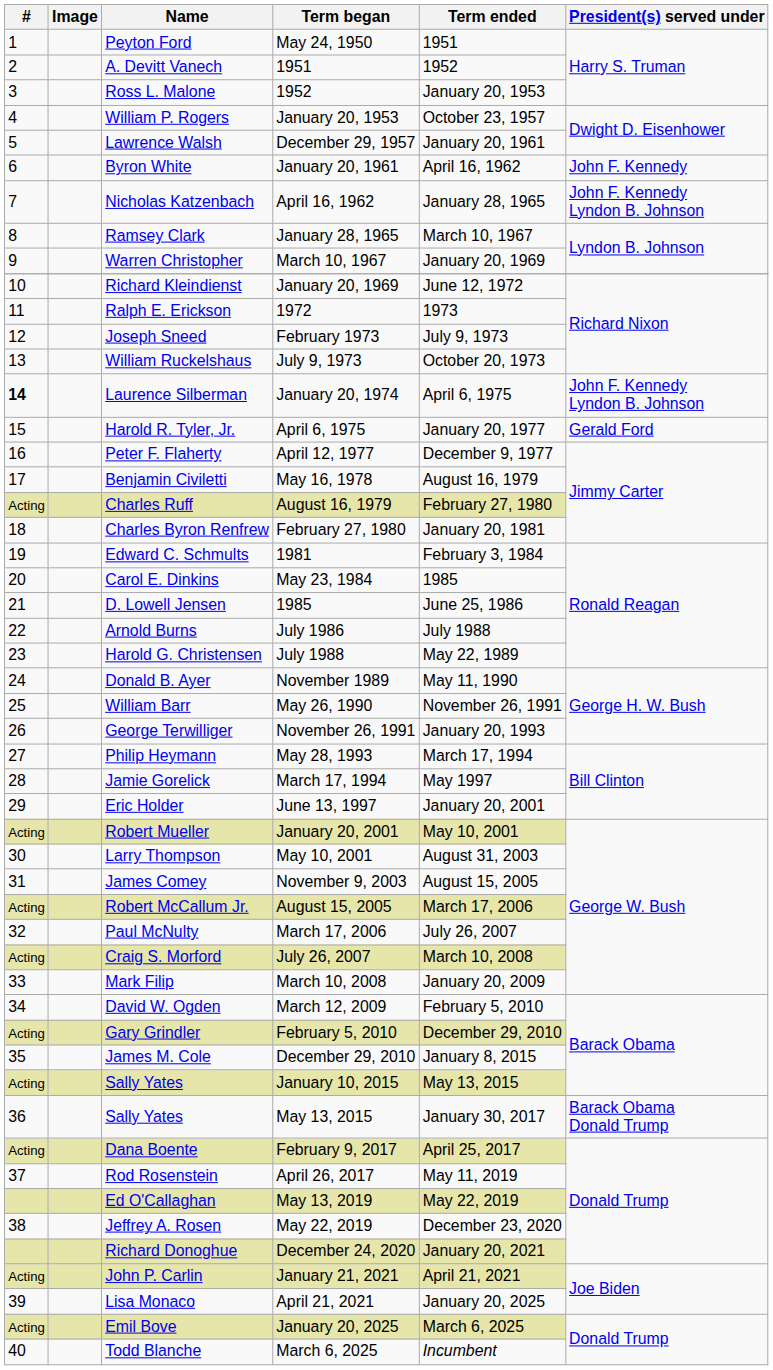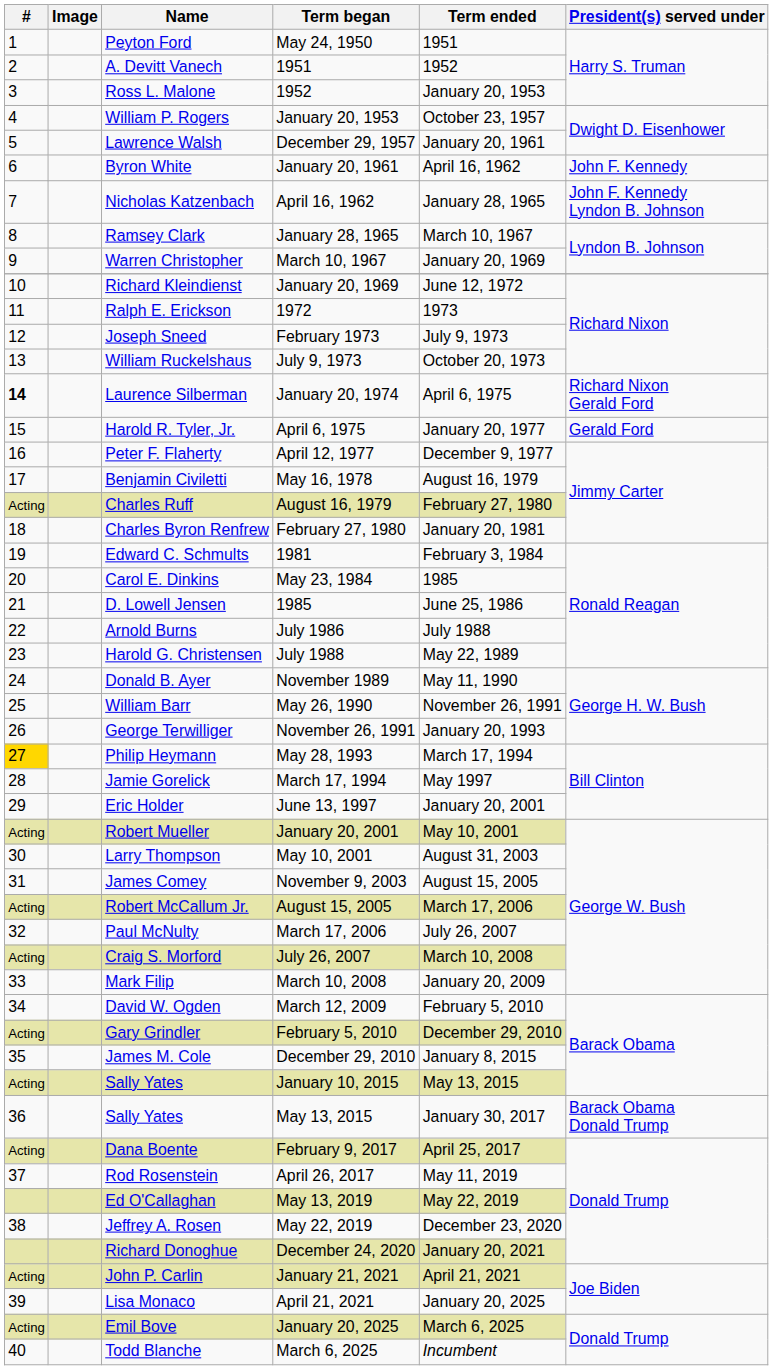January 20, 1974 | President(s) served under: John F. Kennedy Lyndon B. Johnson -> Richard Nixon Gerald Ford
May 28, 1993 | #: no background -> gold background
